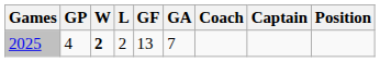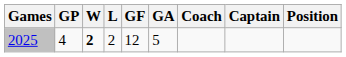2025 | GF: 13 -> 12
2025 | GA: 7 -> 5
